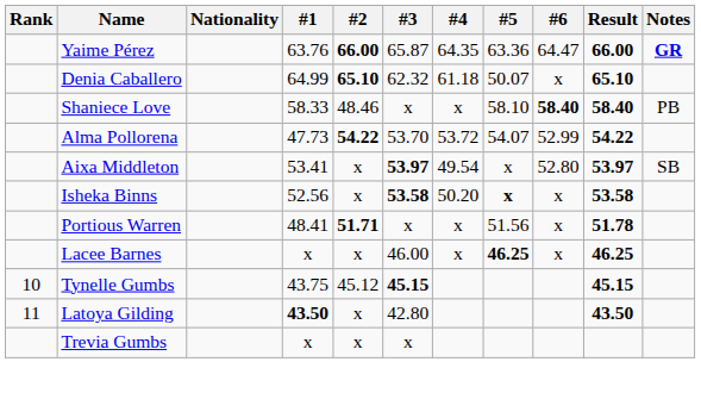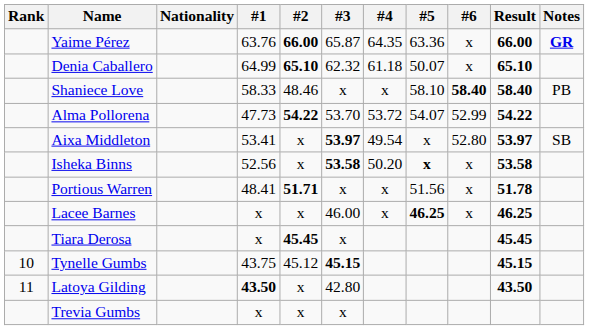Yaime Pérez | #6: 64.47 -> x
+ row: Tiara Derosa | x | 45.45 | x | 45.45
